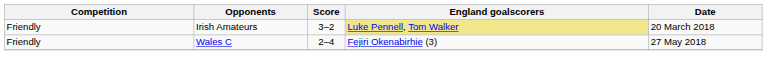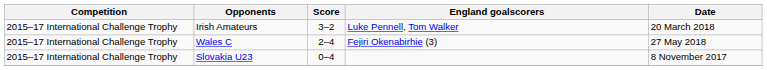Irish Amateurs | Competition: Friendly -> 2015–17 International Challenge Trophy
Irish Amateurs | England goalscorers: khaki background -> no background
Wales C | Competition: Friendly -> 2015–17 International Challenge Trophy
+ row: 2015–17 International Challenge Trophy | Slovakia U23 | 0–4 | 8 November 2017
